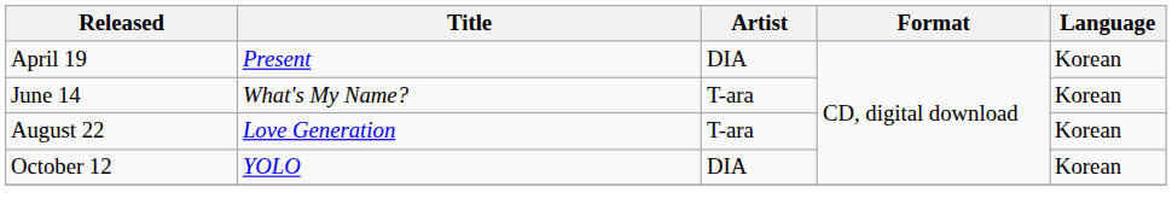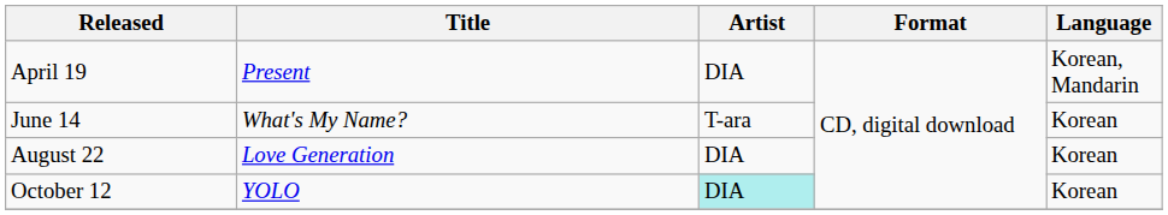April 19 | Language: Korean -> Korean, Mandarin
August 22 | Artist: T-ara -> DIA
October 12 | Artist: no background -> paleturquoise background
